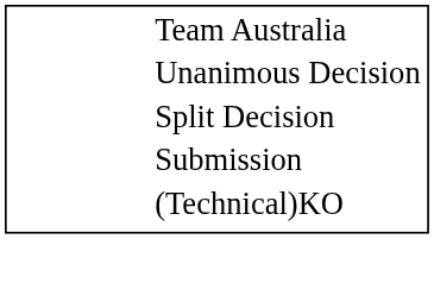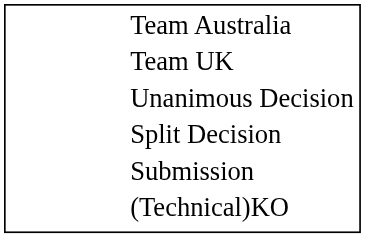+ row: Team UK
